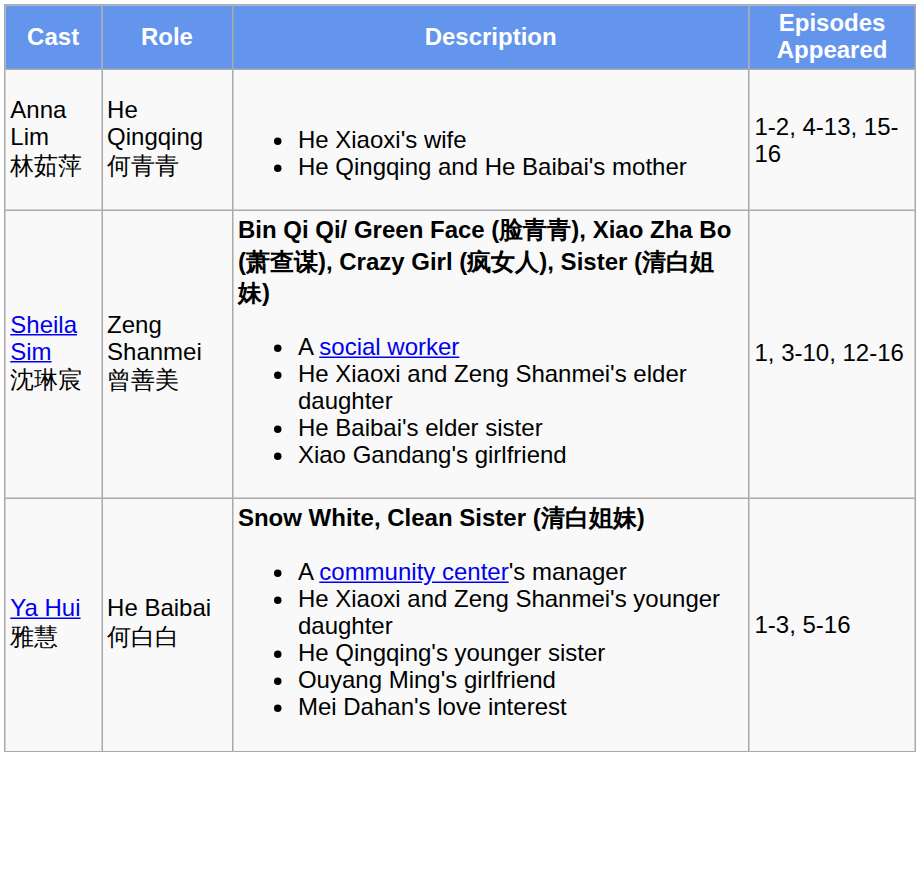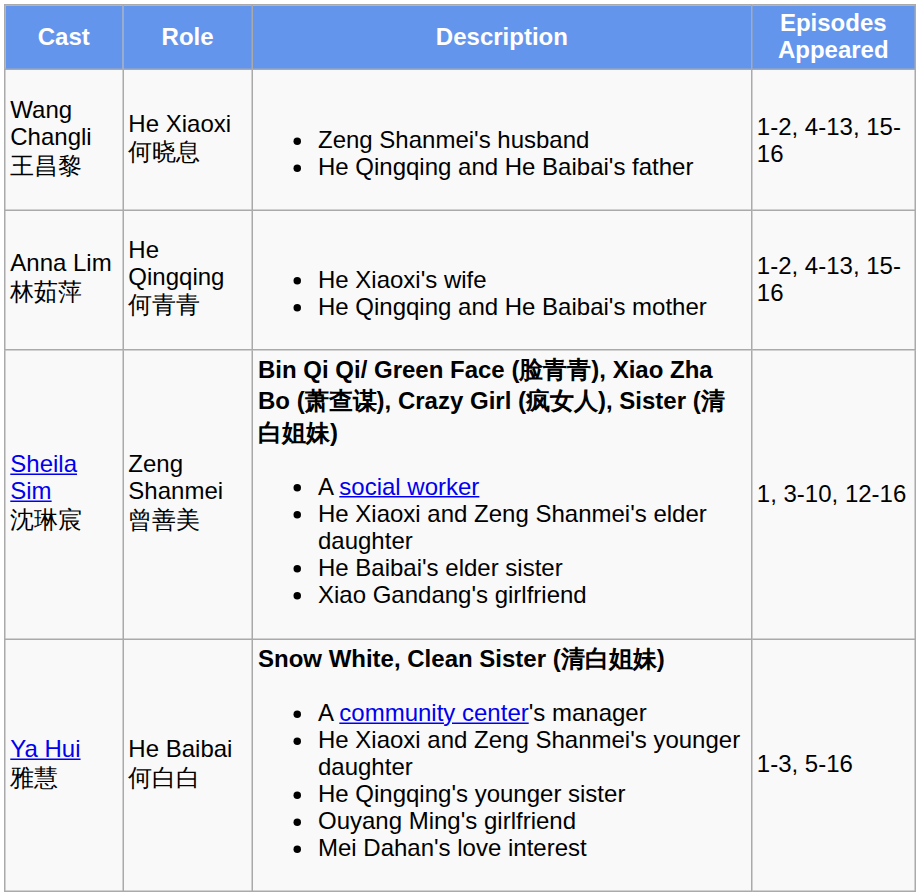+ row: Wang Changli 王昌黎 | He Xiaoxi 何晓息 | Zeng Shanmei's husband He Qingqing and He Baibai's father | 1-2, 4-13, 15-16
